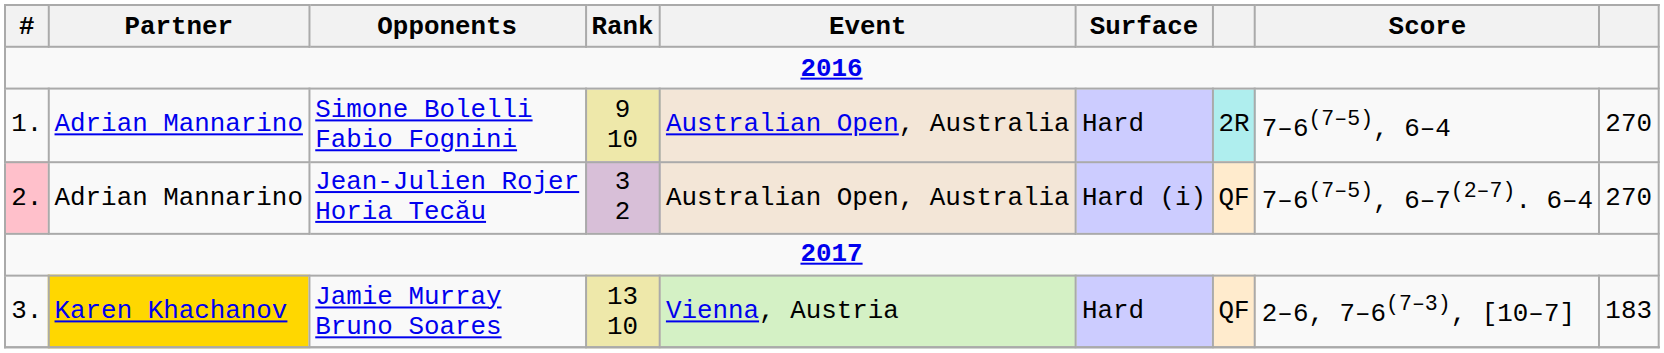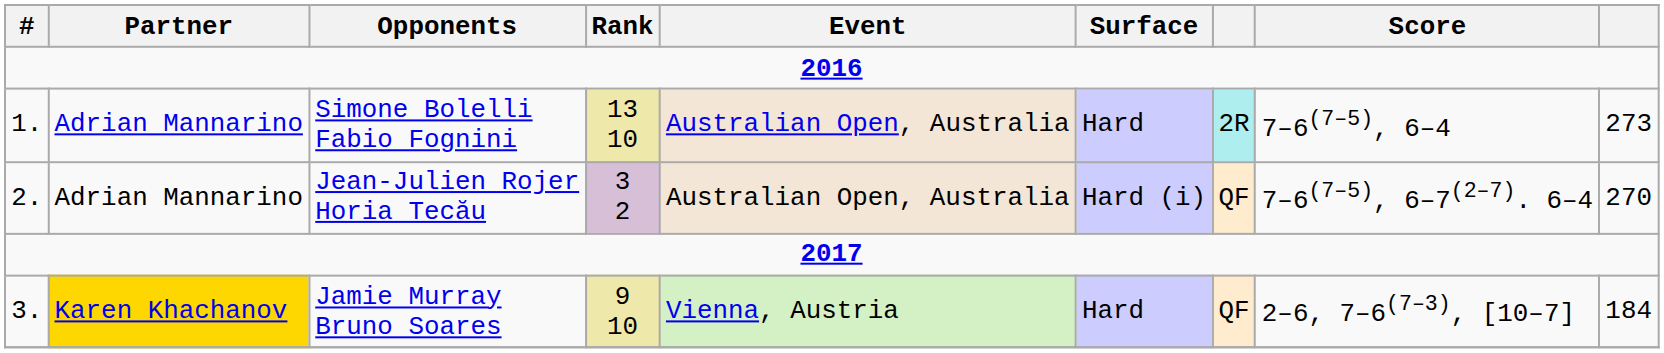Simone Bolelli Fabio Fognini | Rank: 9 10 -> 13 10
Simone Bolelli Fabio Fognini | column 9: 270 -> 273
Jean-Julien Rojer Horia Tecău | #: pink background -> no background
Jamie Murray Bruno Soares | Rank: 13 10 -> 9 10
Jamie Murray Bruno Soares | column 9: 183 -> 184
